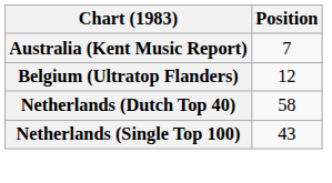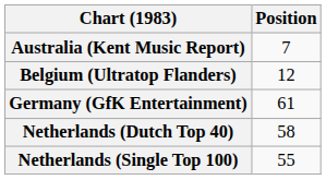+ row: Germany (GfK Entertainment) | 61
Netherlands (Single Top 100) | Position: 43 -> 55
